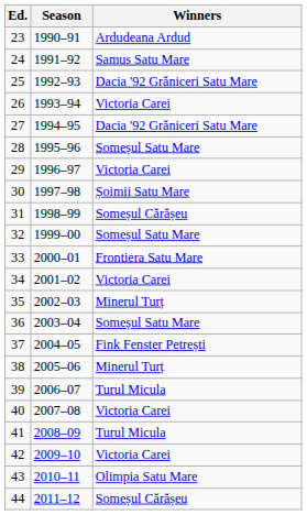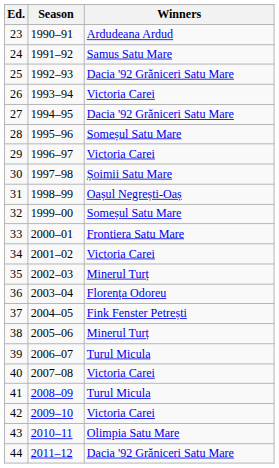31 | Winners: Someșul Cărășeu -> Oașul Negrești-Oaș
36 | Winners: Someșul Satu Mare -> Florența Odoreu
44 | Winners: Someșul Cărășeu -> Dacia '92 Grăniceri Satu Mare
